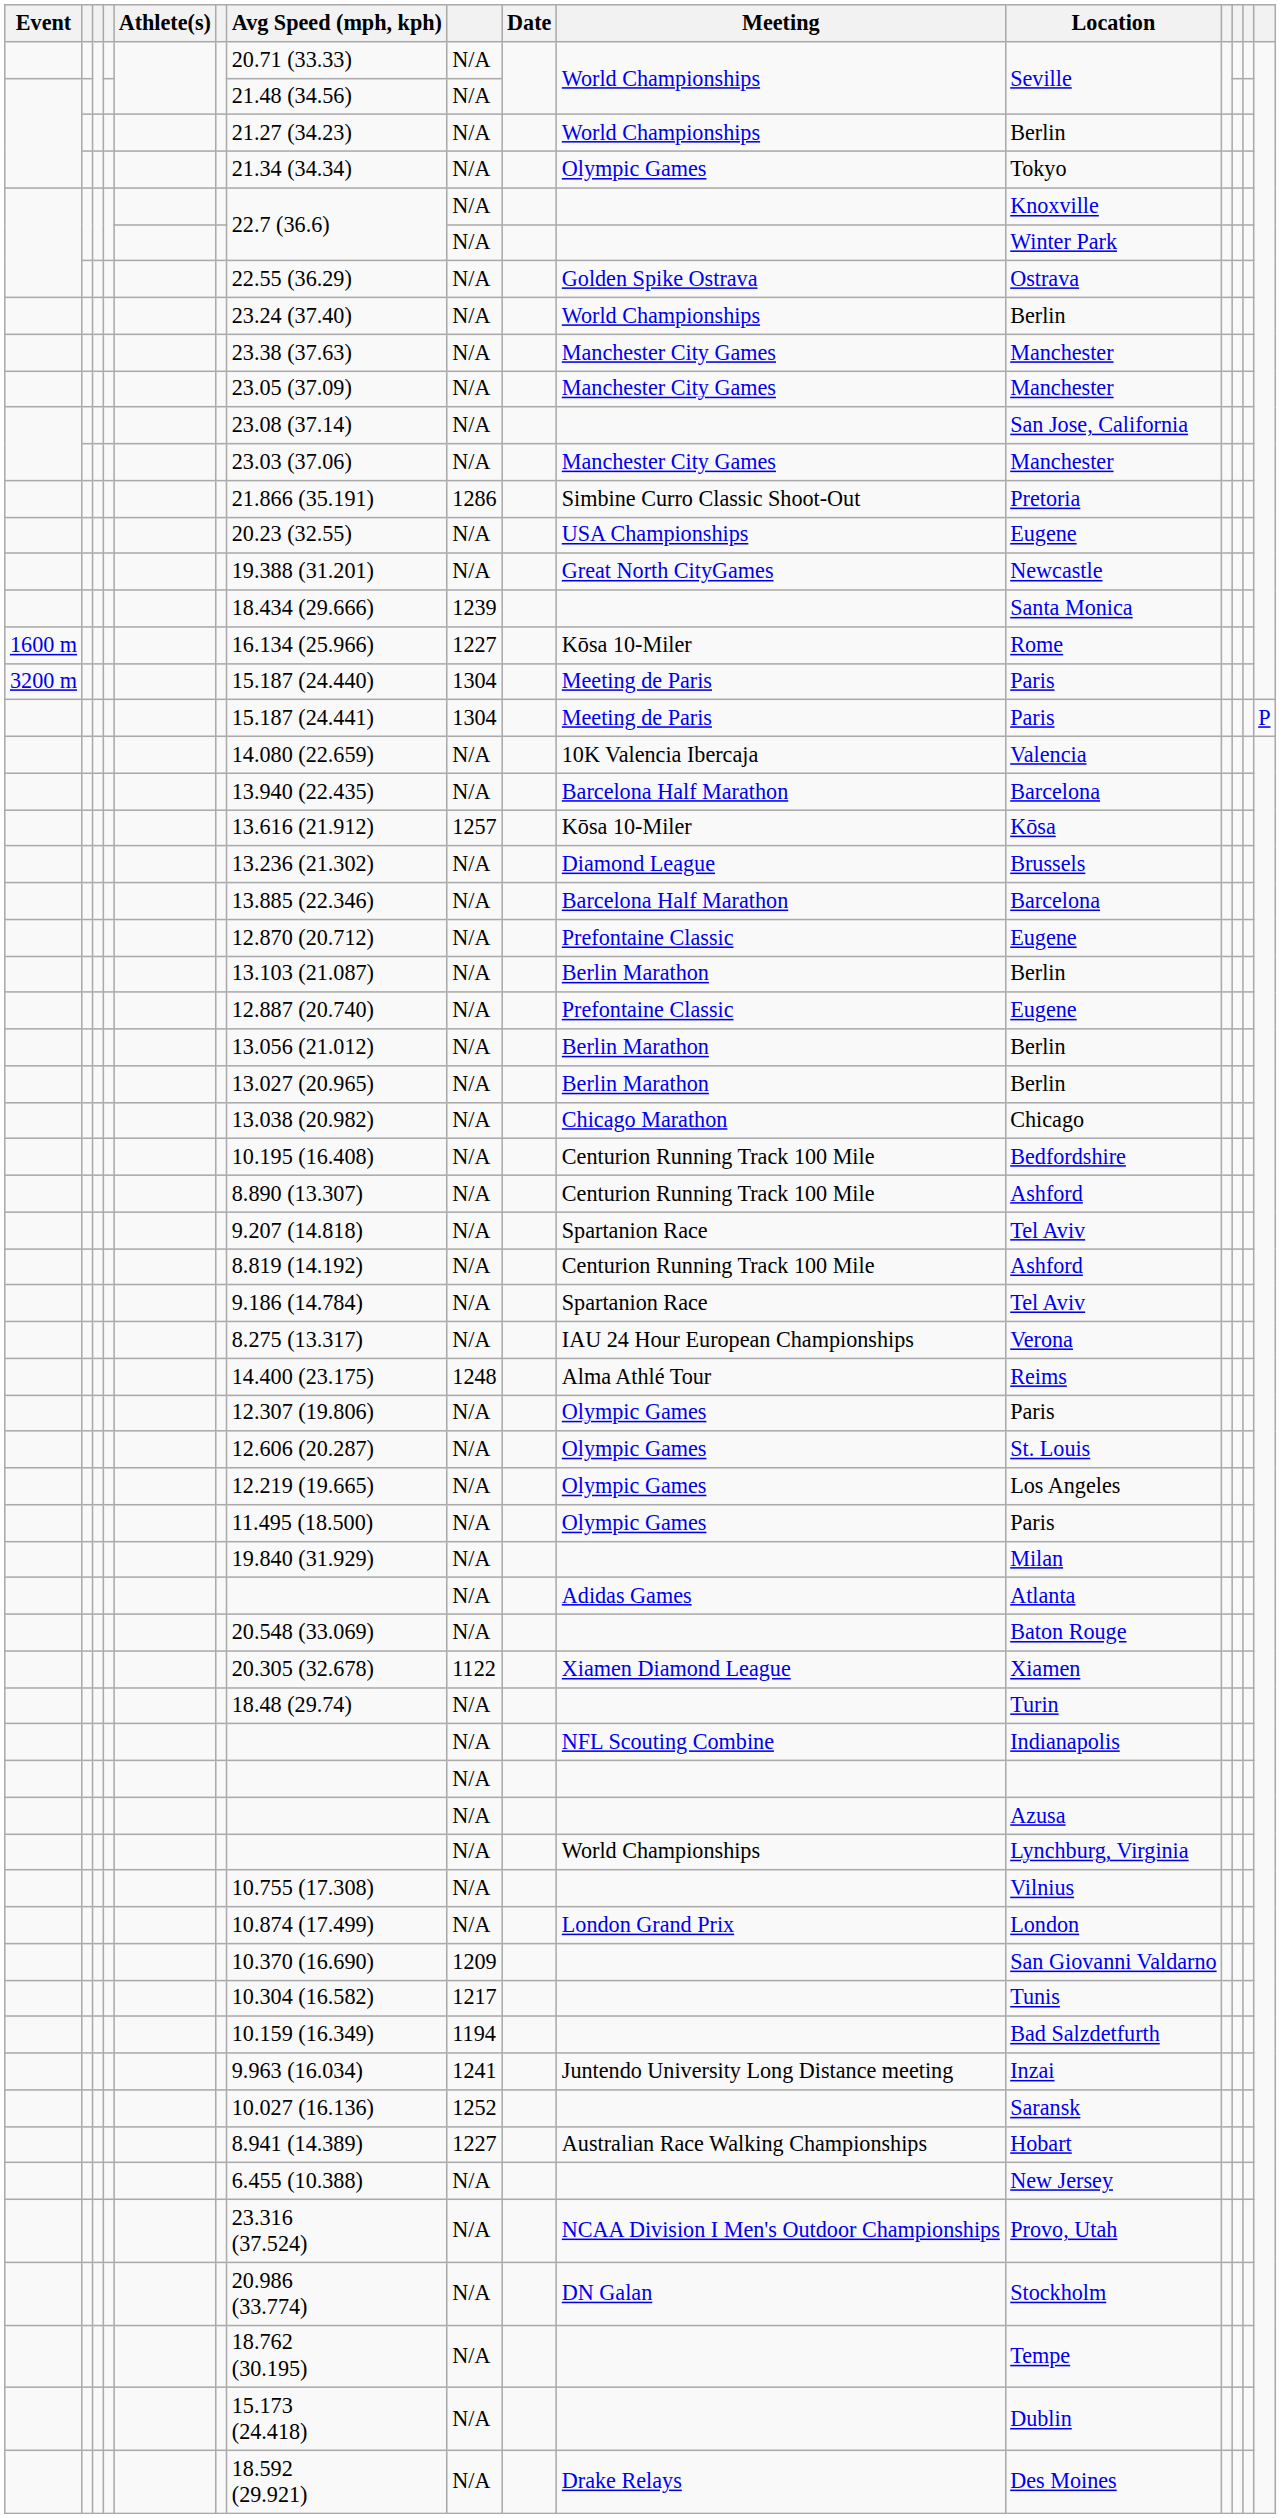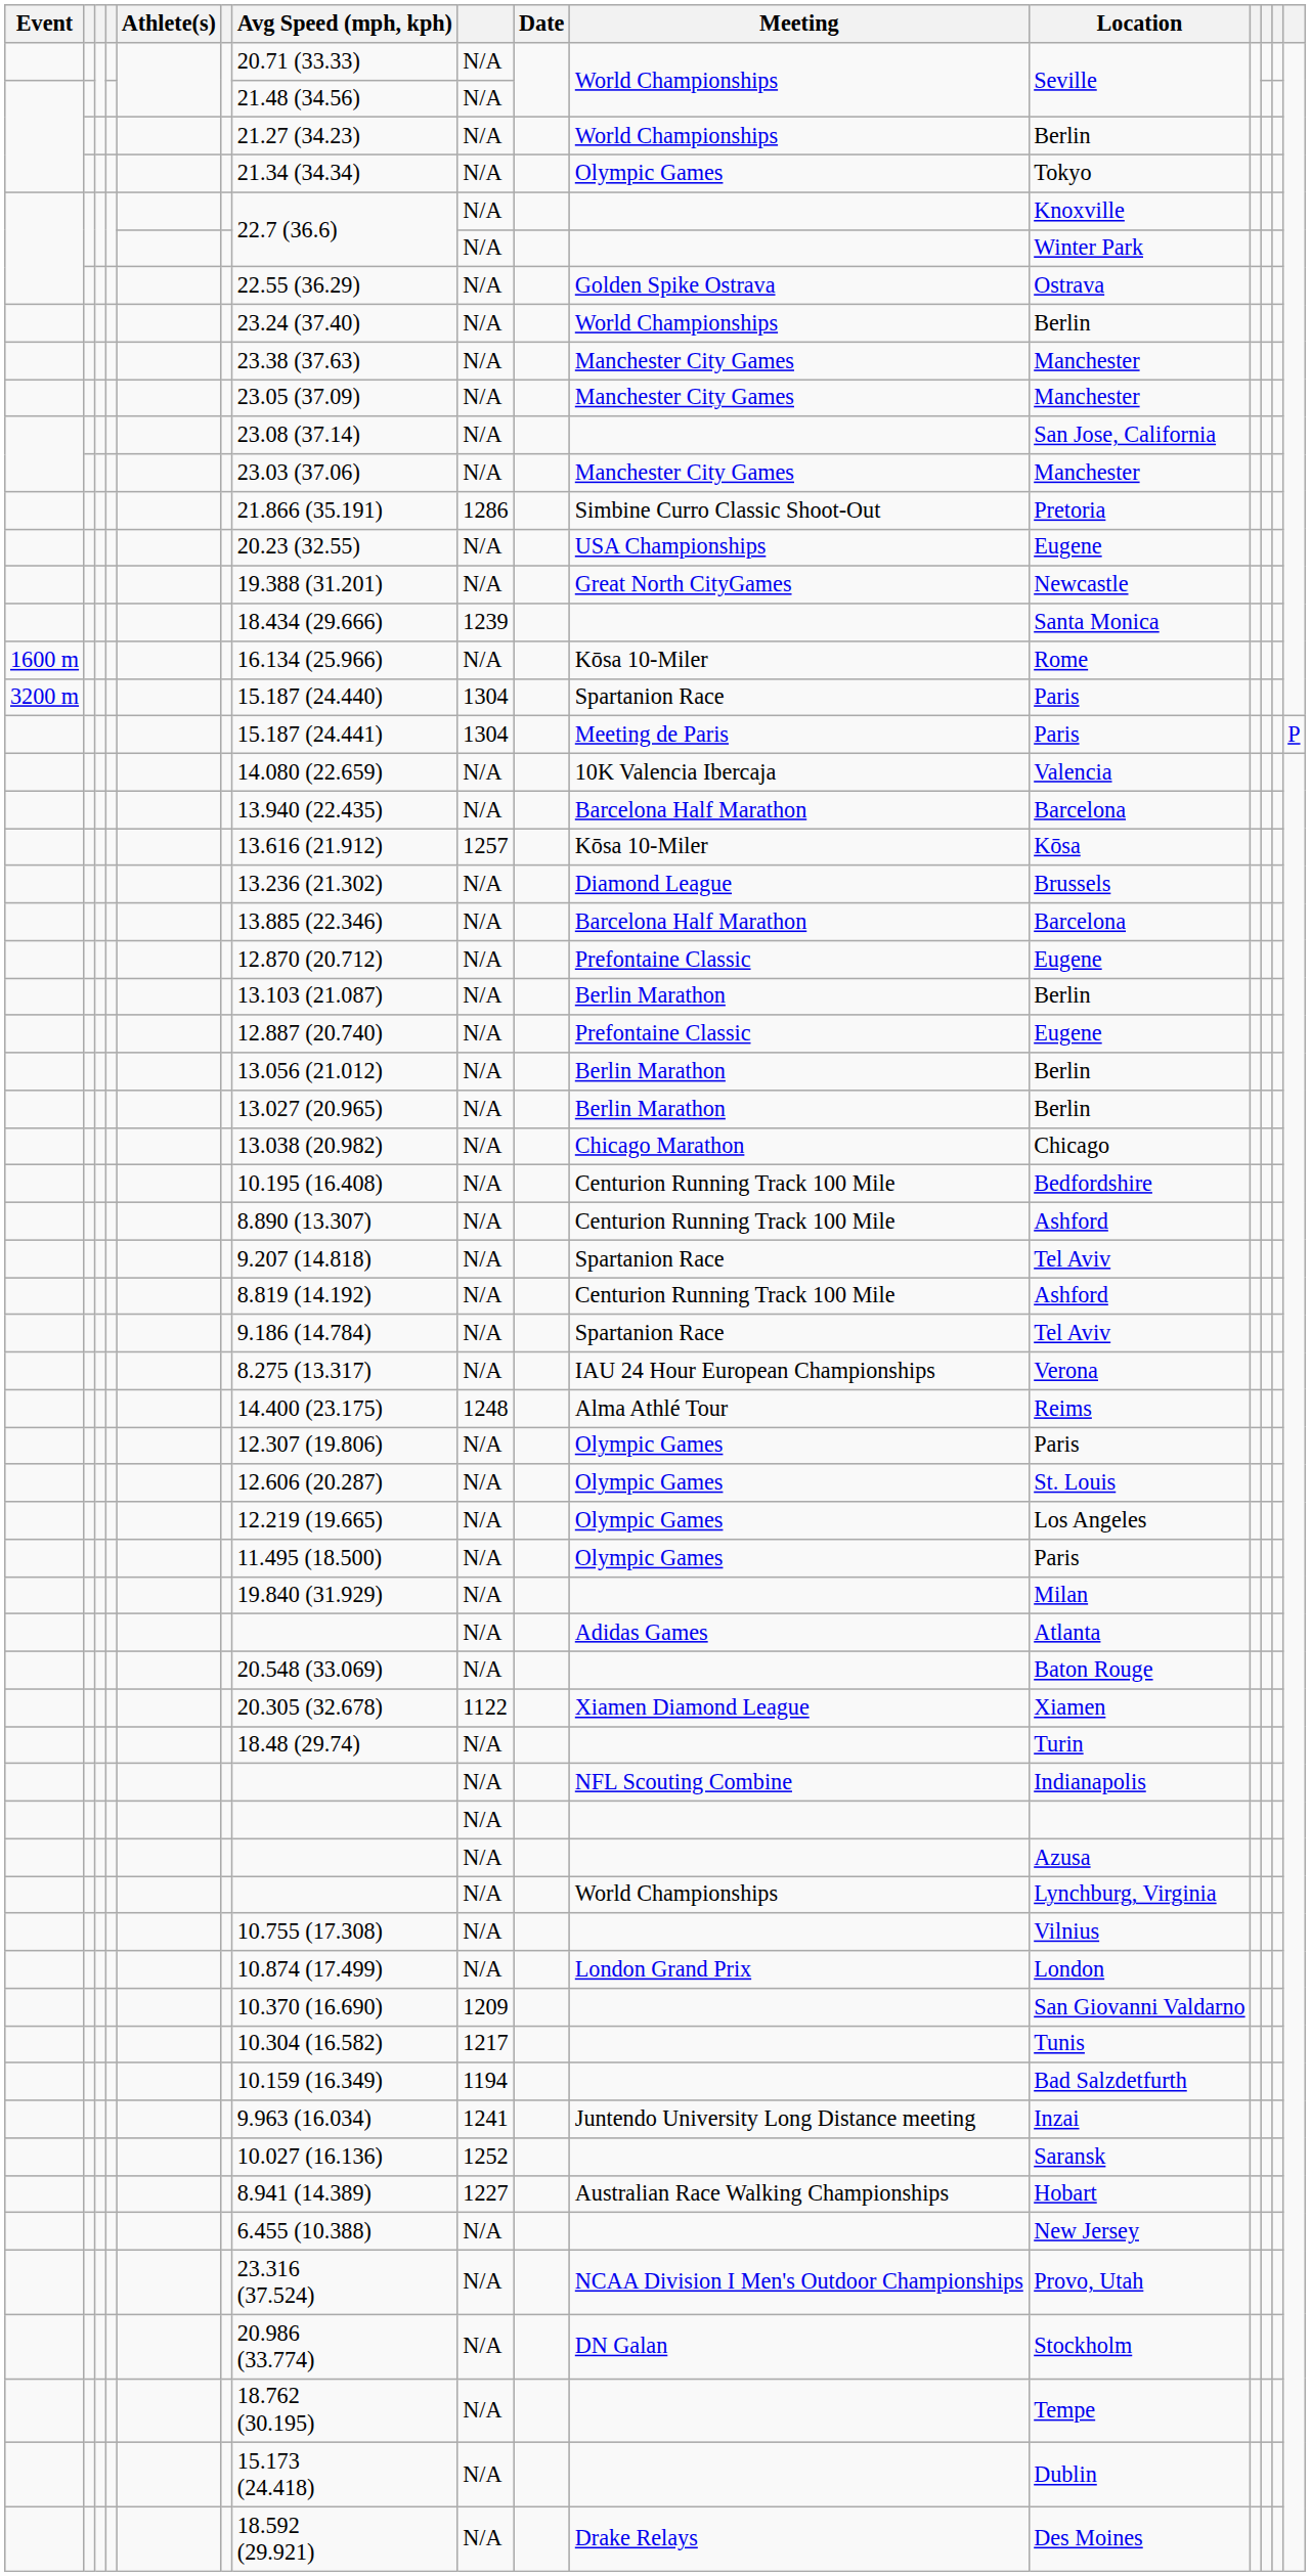1600 m | column 8: 1227 -> N/A
3200 m | Meeting: Meeting de Paris -> Spartanion Race
